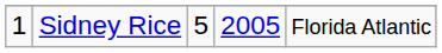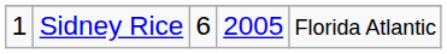Sidney Rice | column 3: 5 -> 6
